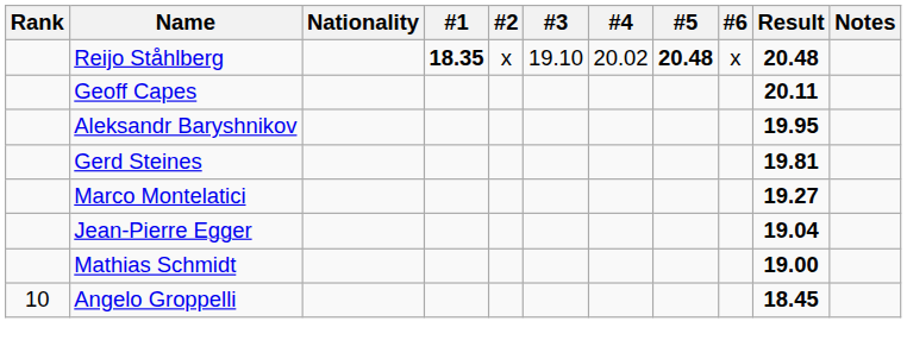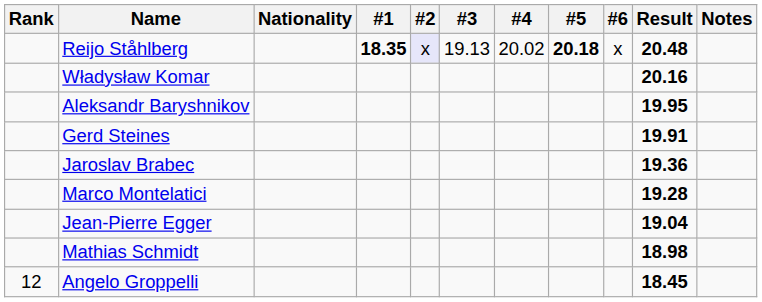Reijo Ståhlberg | #2: no background -> lavender background
Reijo Ståhlberg | #3: 19.10 -> 19.13
Reijo Ståhlberg | #5: 20.48 -> 20.18
+ row: Władysław Komar | 20.16
- row: Geoff Capes | 20.11
Gerd Steines | Result: 19.81 -> 19.91
+ row: Jaroslav Brabec | 19.36
Marco Montelatici | Result: 19.27 -> 19.28
Mathias Schmidt | Result: 19.00 -> 18.98
Angelo Groppelli | Rank: 10 -> 12
